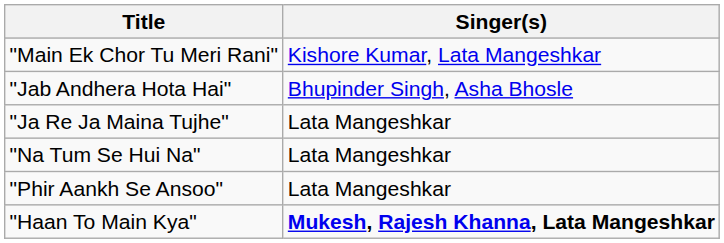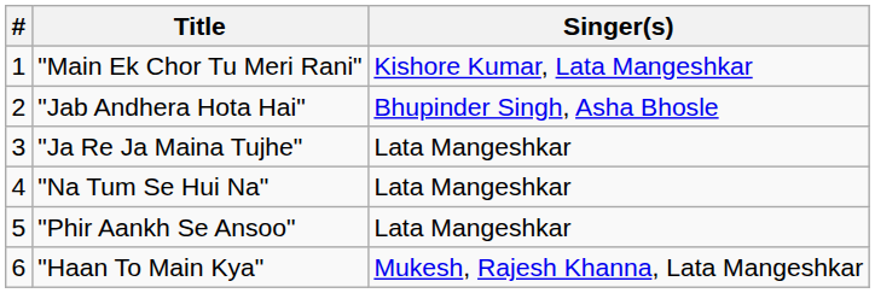+ column: # | 1 | 2 | 3 | 4 | 5 | 6
"Haan To Main Kya" | Singer(s): bold -> normal
